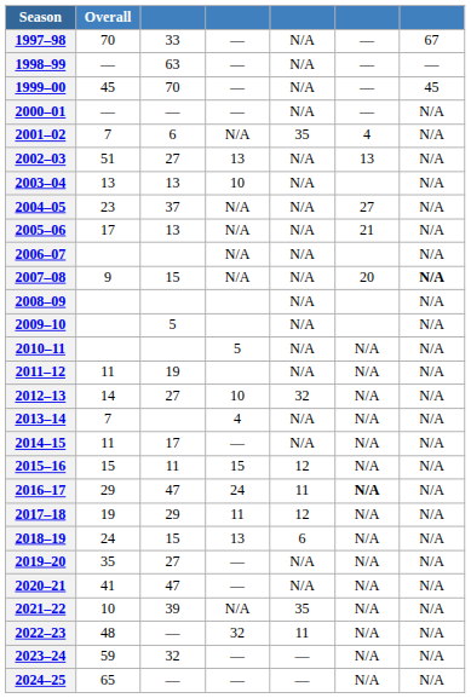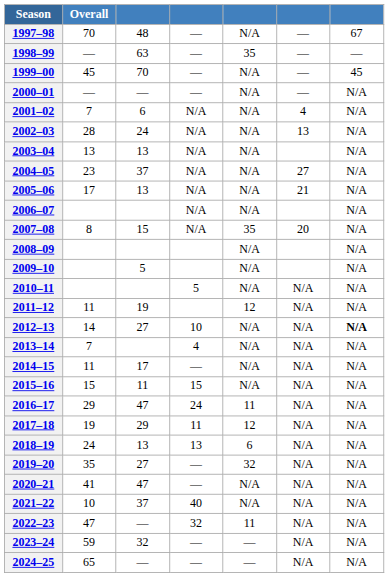1997–98 | column 3: 33 -> 48
1998–99 | column 5: N/A -> 35
2001–02 | column 5: 35 -> N/A
2002–03 | Overall: 51 -> 28
2002–03 | column 3: 27 -> 24
2002–03 | column 4: 13 -> N/A
2003–04 | column 4: 10 -> N/A
2007–08 | Overall: 9 -> 8
2007–08 | column 5: N/A -> 35
2007–08 | column 7: bold -> normal
2011–12 | column 5: N/A -> 12
2012–13 | column 5: 32 -> N/A
2012–13 | column 7: normal -> bold
2015–16 | column 5: 12 -> N/A
2016–17 | column 6: bold -> normal
2018–19 | column 3: 15 -> 13
2019–20 | column 5: N/A -> 32
2021–22 | column 3: 39 -> 37
2021–22 | column 4: N/A -> 40
2021–22 | column 5: 35 -> N/A
2022–23 | Overall: 48 -> 47
